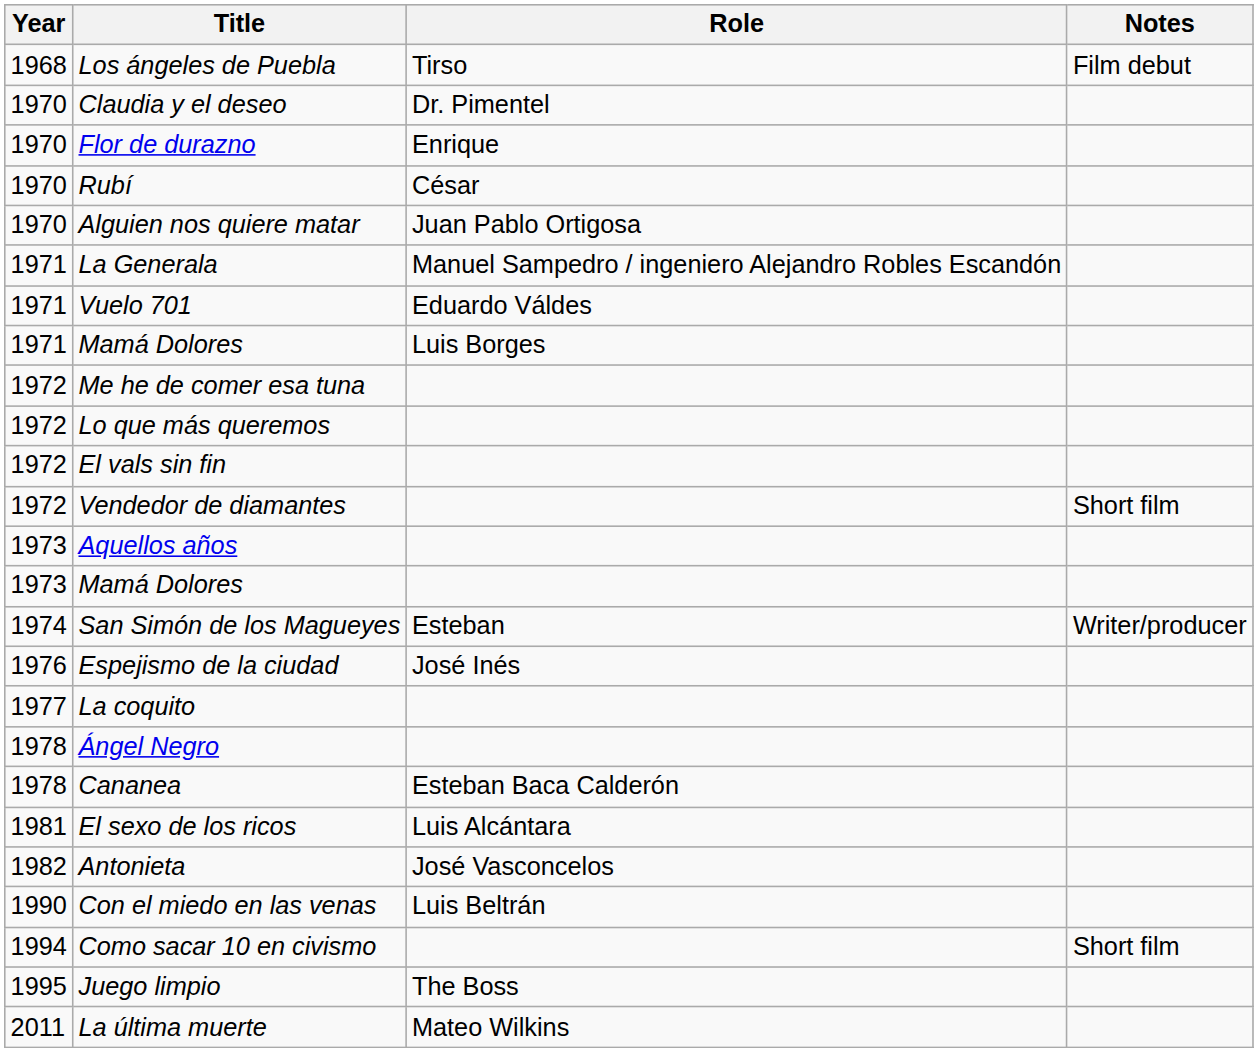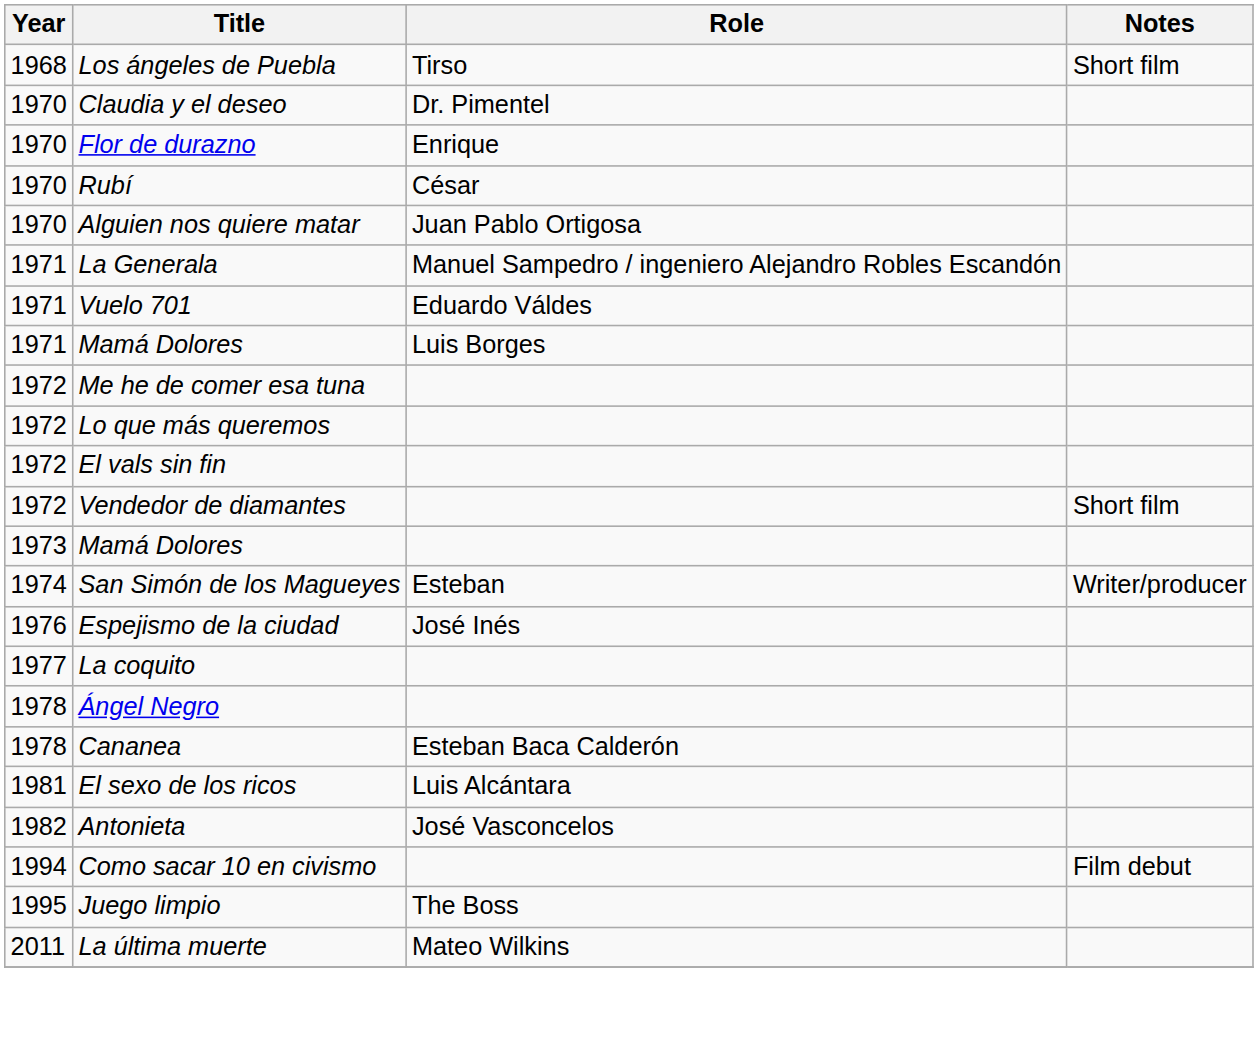Los ángeles de Puebla | Notes: Film debut -> Short film
- row: 1973 | Aquellos años
- row: 1990 | Con el miedo en las venas | Luis Beltrán
Como sacar 10 en civismo | Notes: Short film -> Film debut
